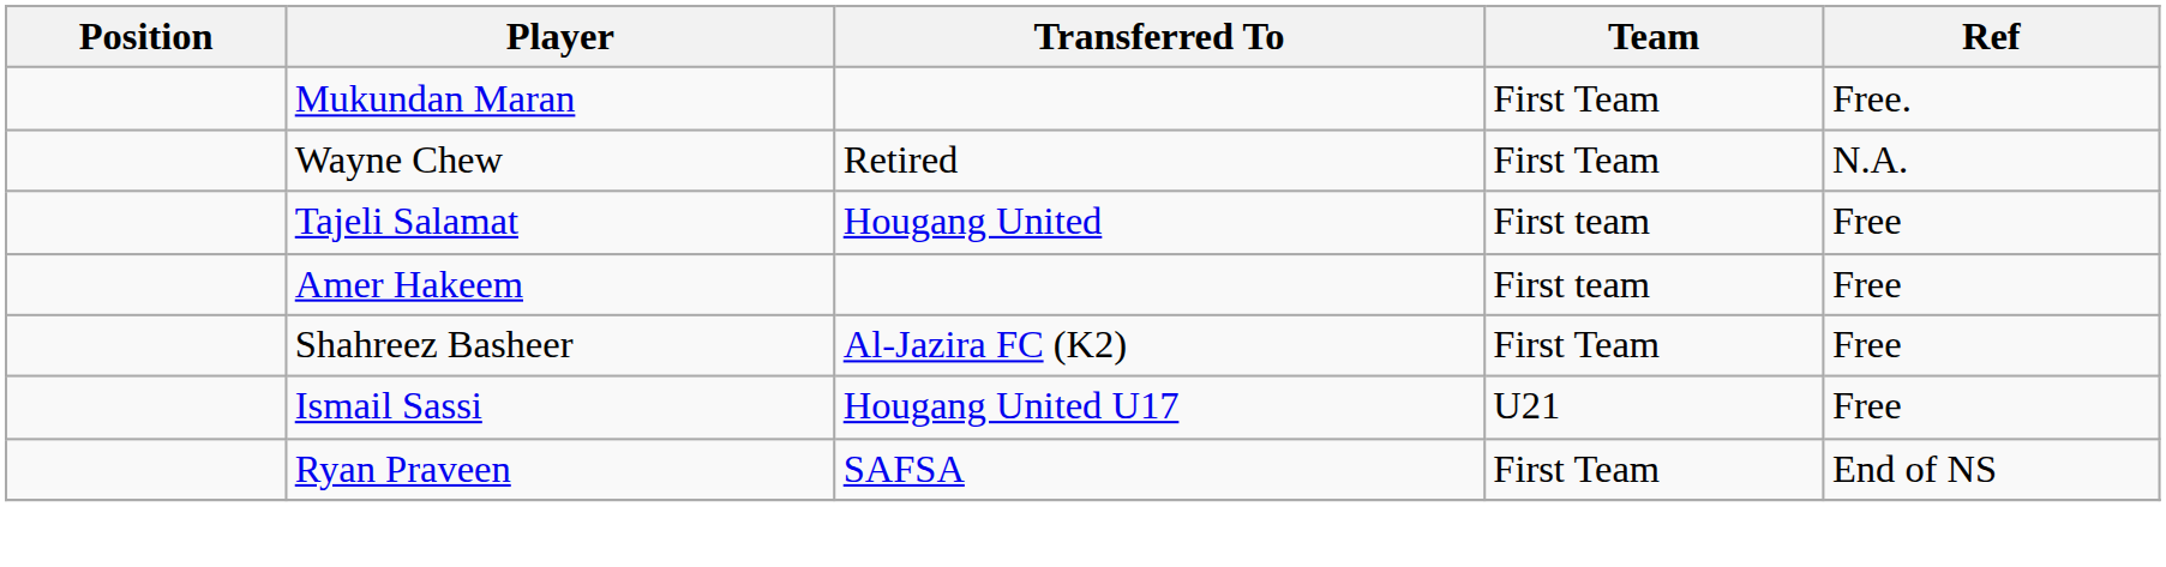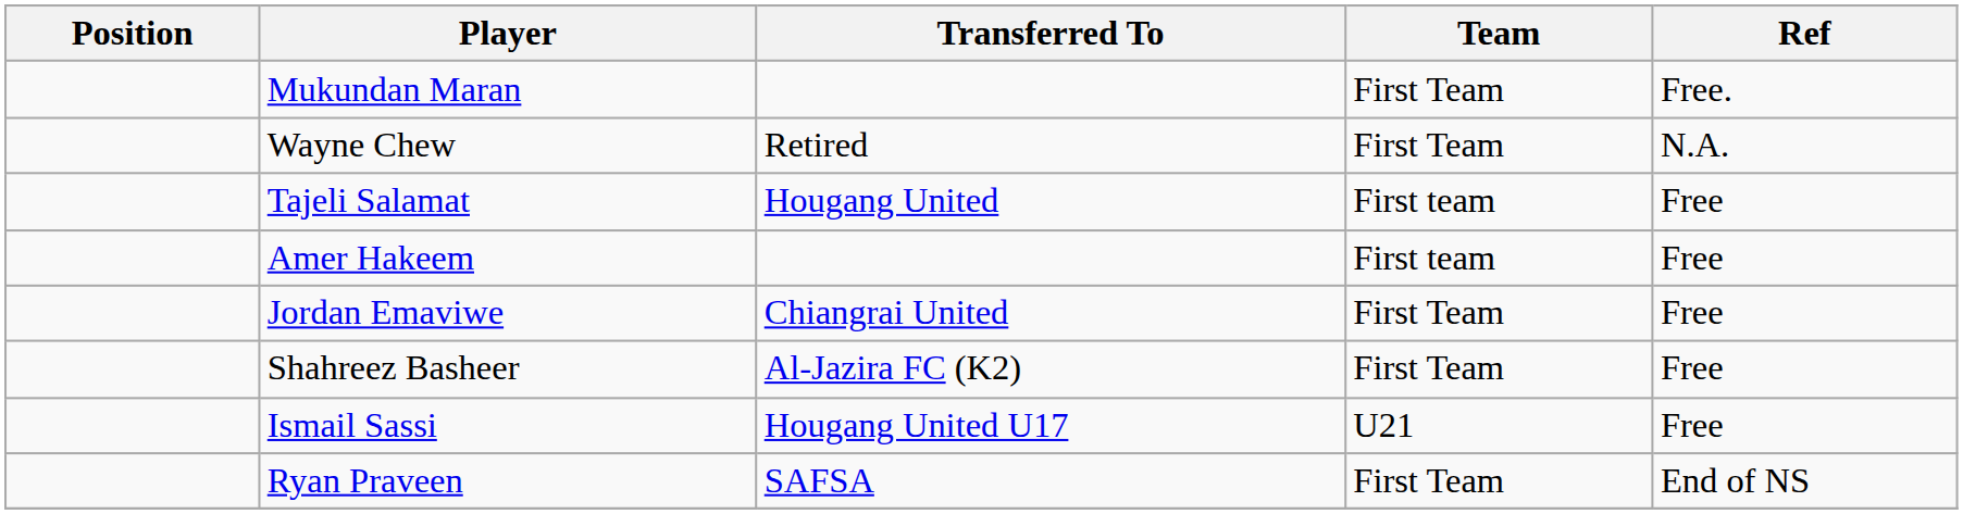+ row: Jordan Emaviwe | Chiangrai United | First Team | Free
